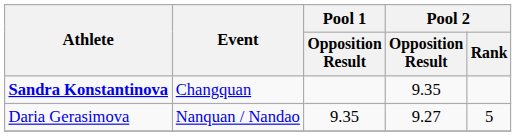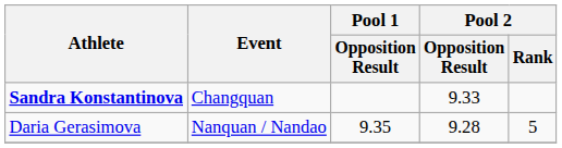Sandra Konstantinova | Pool 2 / Opposition Result: 9.35 -> 9.33
Daria Gerasimova | Pool 2 / Opposition Result: 9.27 -> 9.28
